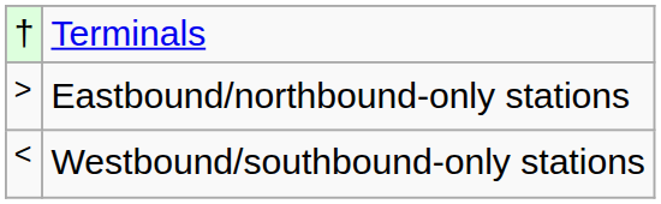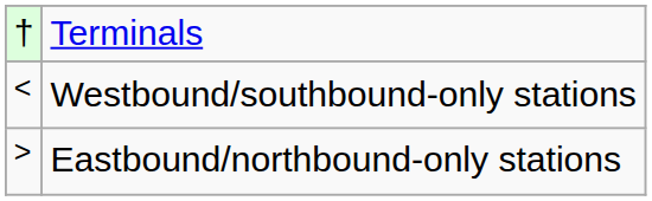rows swapped: Westbound/southbound-only stations <-> Eastbound/northbound-only stations
